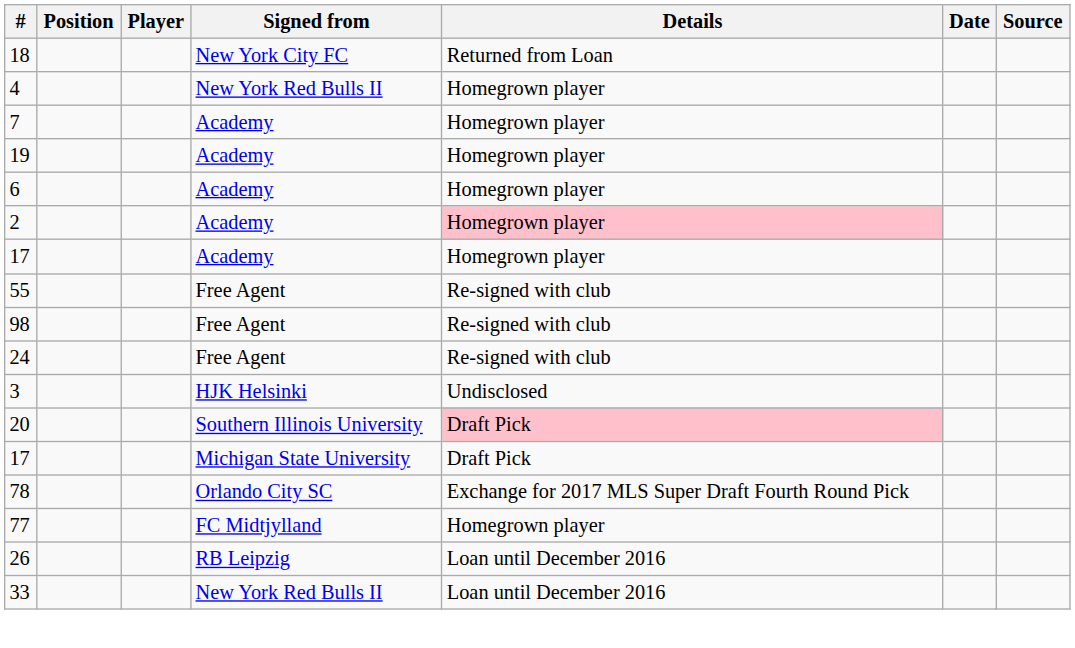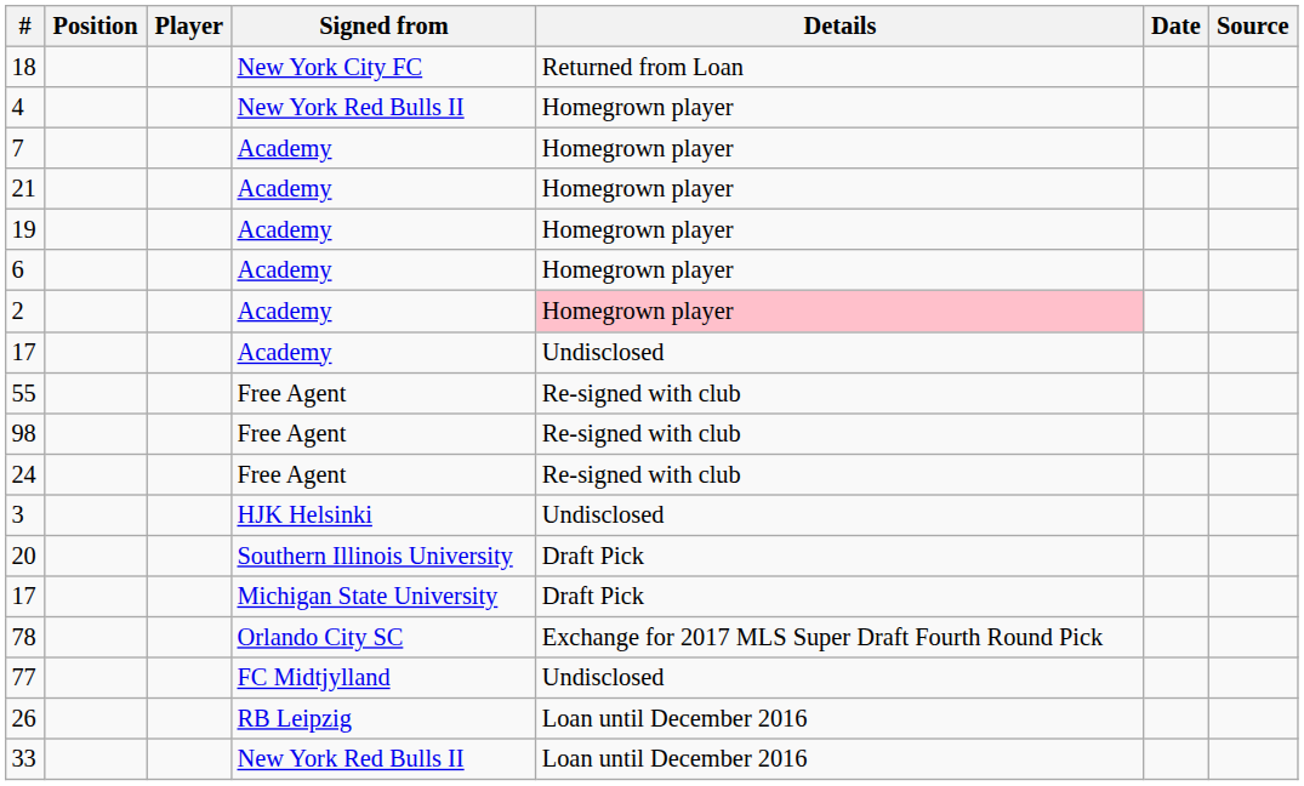+ row: 21 | Academy | Homegrown player
17 / Academy | Details: Homegrown player -> Undisclosed
20 | Details: pink background -> no background
77 | Details: Homegrown player -> Undisclosed
